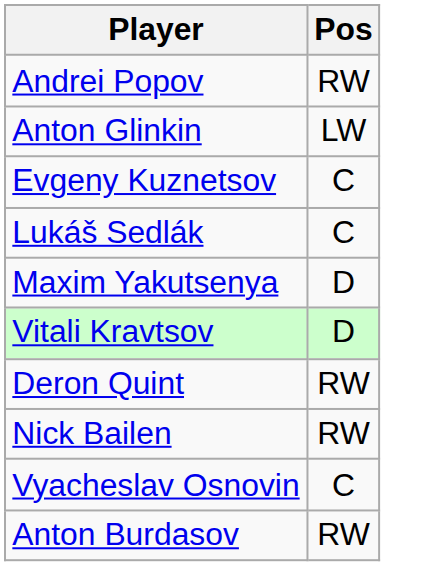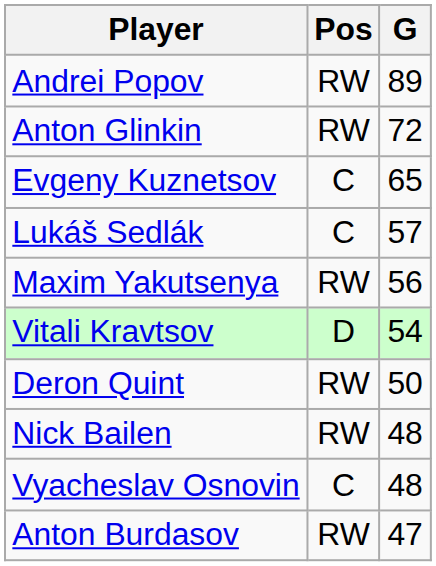+ column: G | 89 | 72 | 65 | 57 | 56 | 54 | 50 | 48 | 48 | 47
Anton Glinkin | Pos: LW -> RW
Maxim Yakutsenya | Pos: D -> RW
